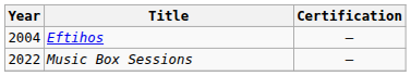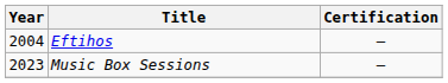Music Box Sessions | Year: 2022 -> 2023
